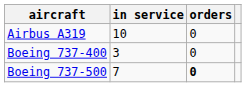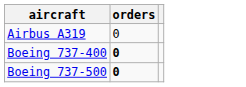- column: in service | 10 | 3 | 7
Boeing 737-400 | orders: normal -> bold
